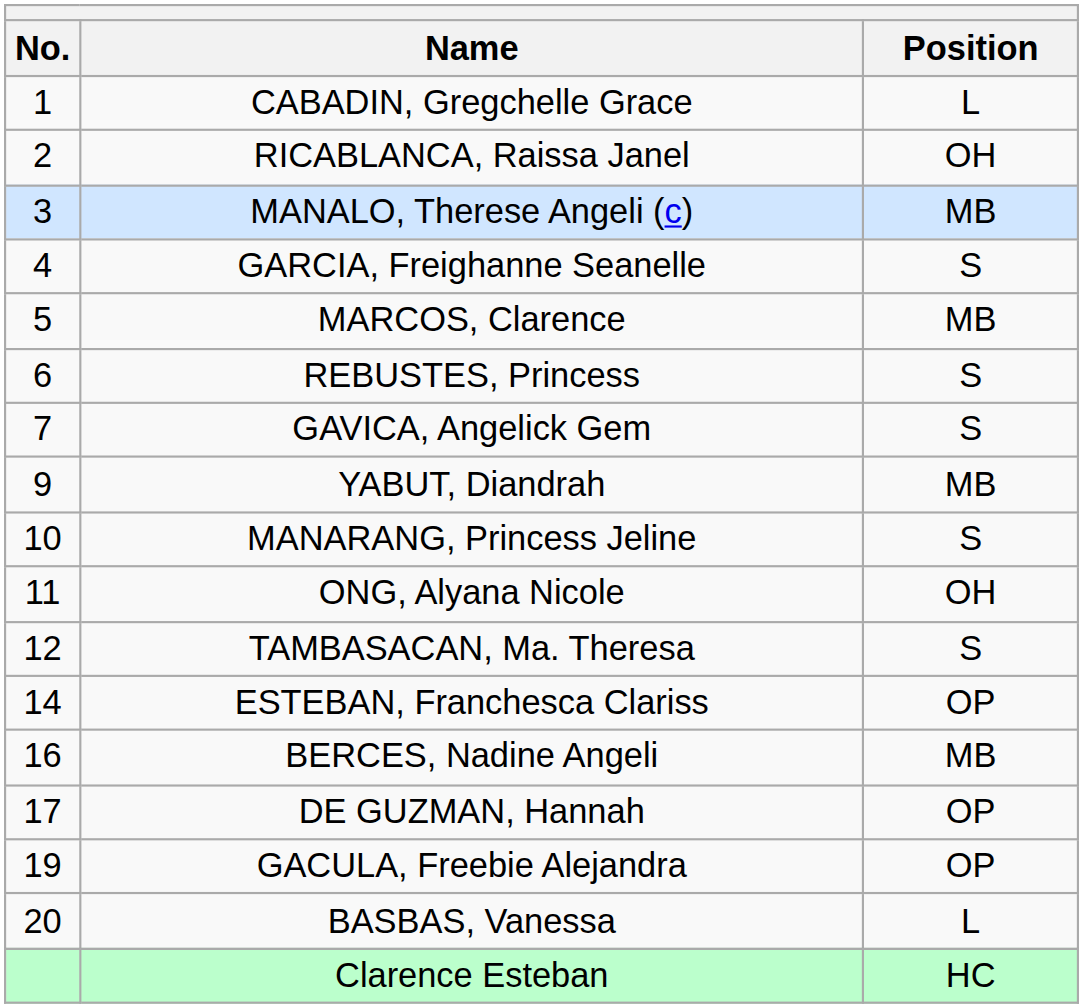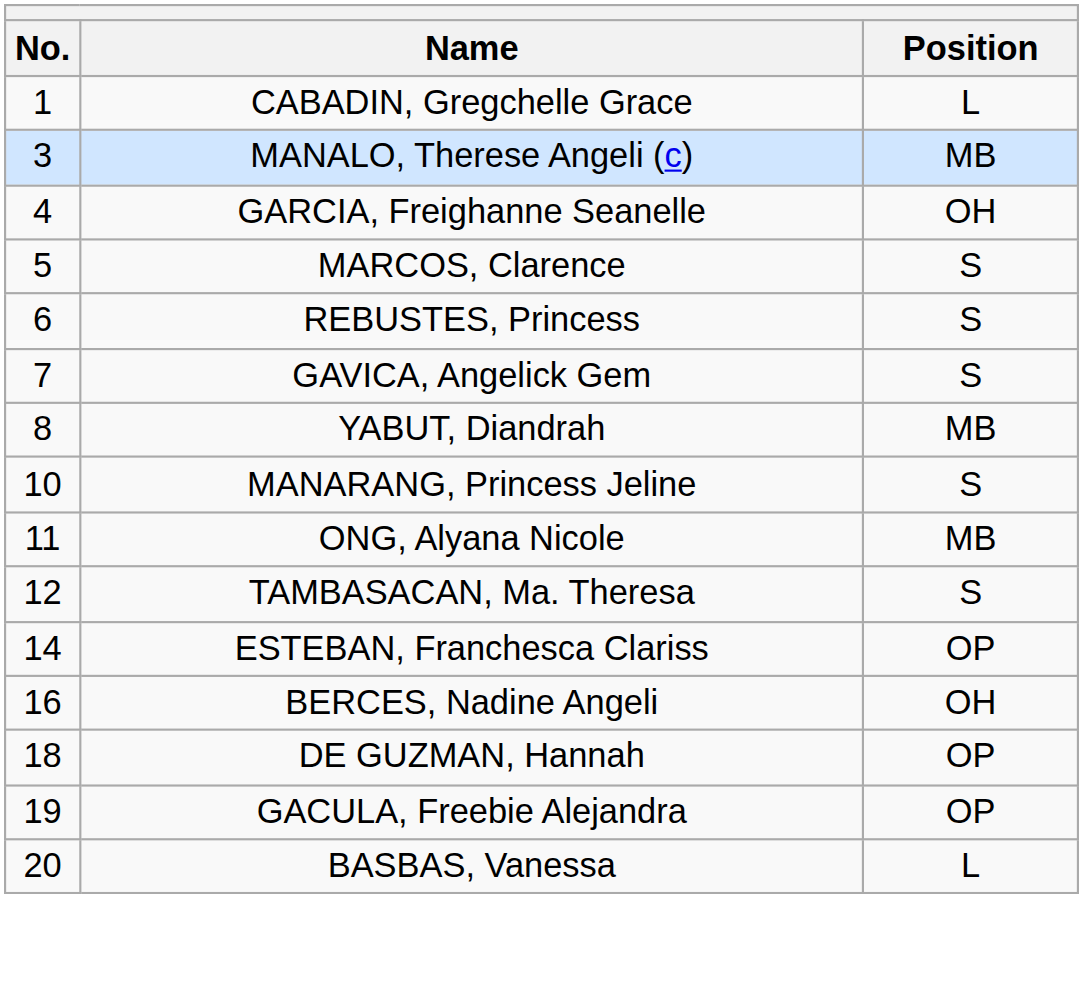- row: 2 | RICABLANCA, Raissa Janel | OH
GARCIA, Freighanne Seanelle | Position: S -> OH
MARCOS, Clarence | Position: MB -> S
YABUT, Diandrah | No.: 9 -> 8
ONG, Alyana Nicole | Position: OH -> MB
BERCES, Nadine Angeli | Position: MB -> OH
DE GUZMAN, Hannah | No.: 17 -> 18
- row: Clarence Esteban | HC
